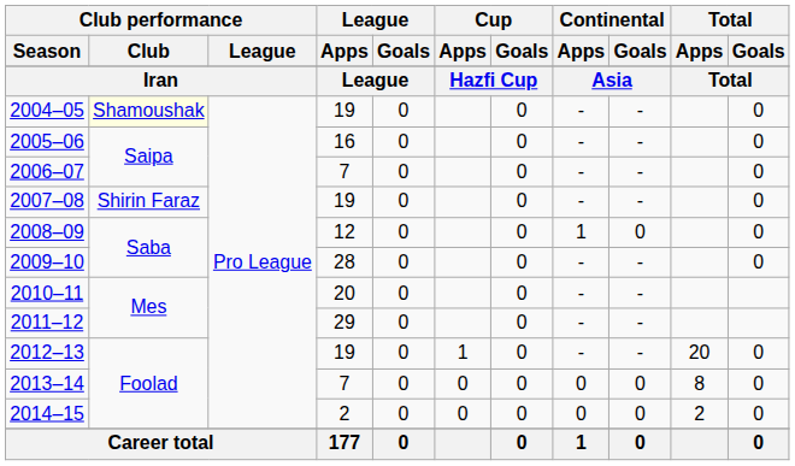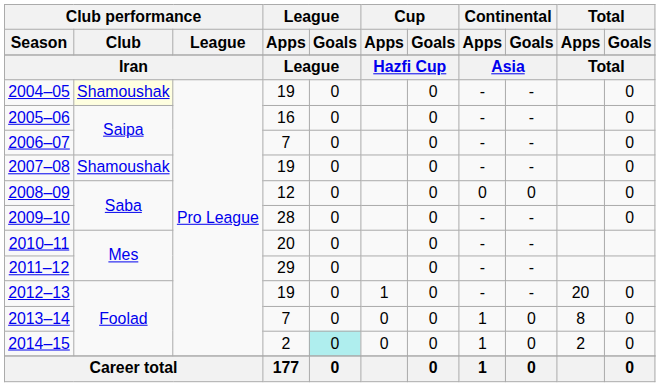2007–08 | Club performance / Club: Shirin Faraz -> Shamoushak
2008–09 | Continental / Apps: 1 -> 0
2013–14 | Continental / Apps: 0 -> 1
2014–15 | League / Goals: no background -> paleturquoise background
2014–15 | Continental / Apps: 0 -> 1
